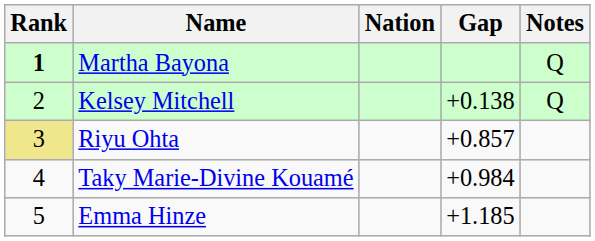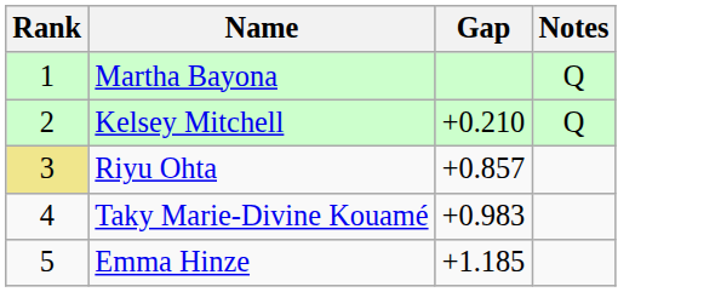- column: Nation
Martha Bayona | Rank: bold -> normal
Kelsey Mitchell | Gap: +0.138 -> +0.210
Taky Marie-Divine Kouamé | Gap: +0.984 -> +0.983
